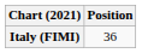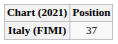Italy (FIMI) | Position: 36 -> 37
